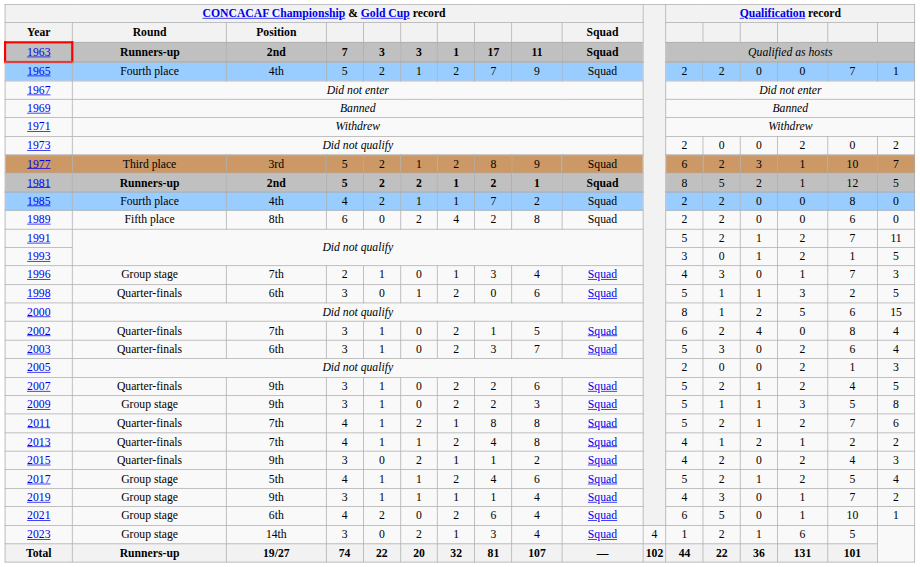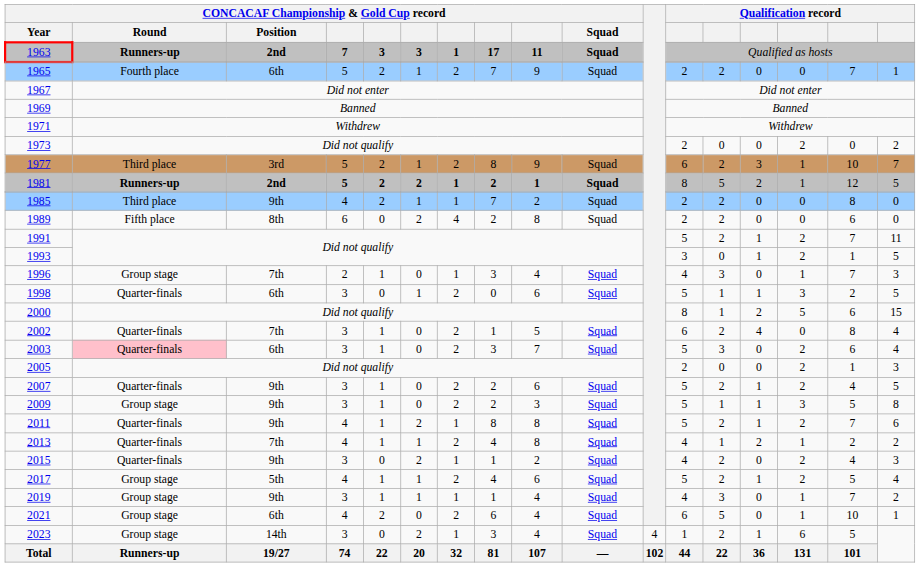1965 | CONCACAF Championship & Gold Cup record / Position: 4th -> 6th
1985 | CONCACAF Championship & Gold Cup record / Round: Fourth place -> Third place
1985 | CONCACAF Championship & Gold Cup record / Position: 4th -> 9th
2003 | CONCACAF Championship & Gold Cup record / Round: no background -> pink background
2011 | CONCACAF Championship & Gold Cup record / Position: 7th -> 9th
